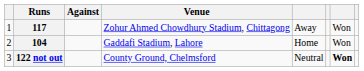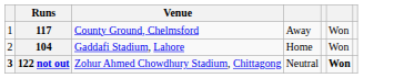- column: Against
117 | Venue: Zohur Ahmed Chowdhury Stadium, Chittagong -> County Ground, Chelmsford
122 not out | column 1: normal -> bold
122 not out | Venue: County Ground, Chelmsford -> Zohur Ahmed Chowdhury Stadium, Chittagong
